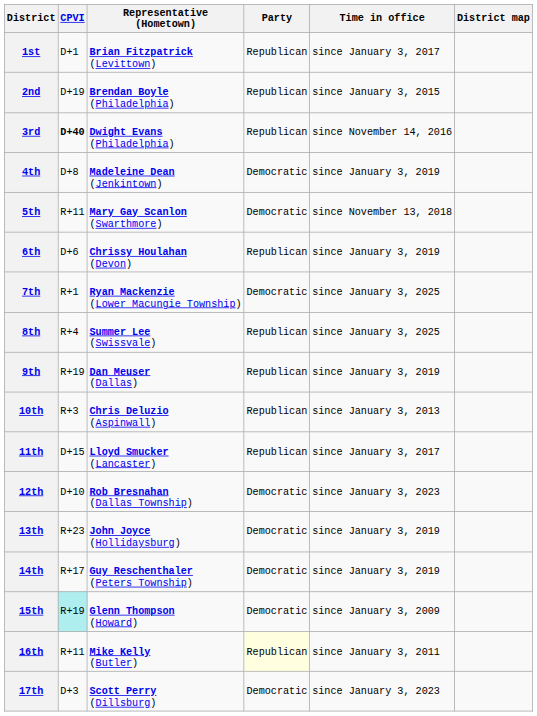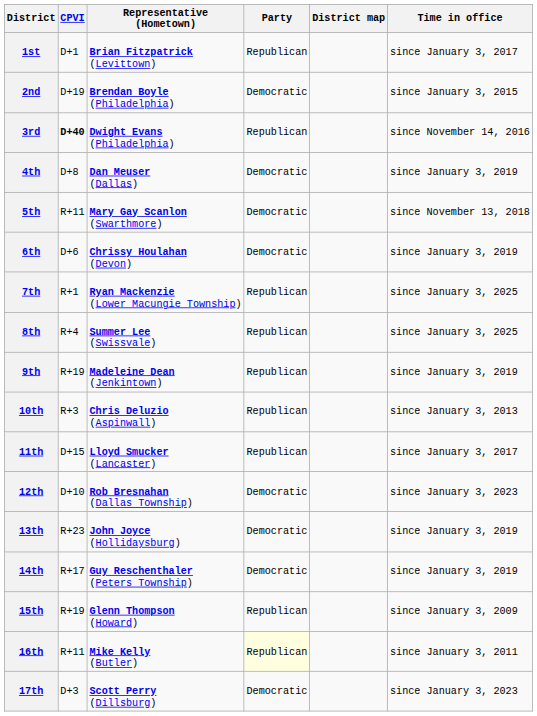columns swapped: Time in office <-> District map
2nd | Party: Republican -> Democratic
4th | Representative (Hometown): Madeleine Dean (Jenkintown) -> Dan Meuser (Dallas)
6th | Party: Republican -> Democratic
7th | Party: Democratic -> Republican
9th | Representative (Hometown): Dan Meuser (Dallas) -> Madeleine Dean (Jenkintown)
15th | CPVI: paleturquoise background -> no background
15th | Party: Democratic -> Republican
